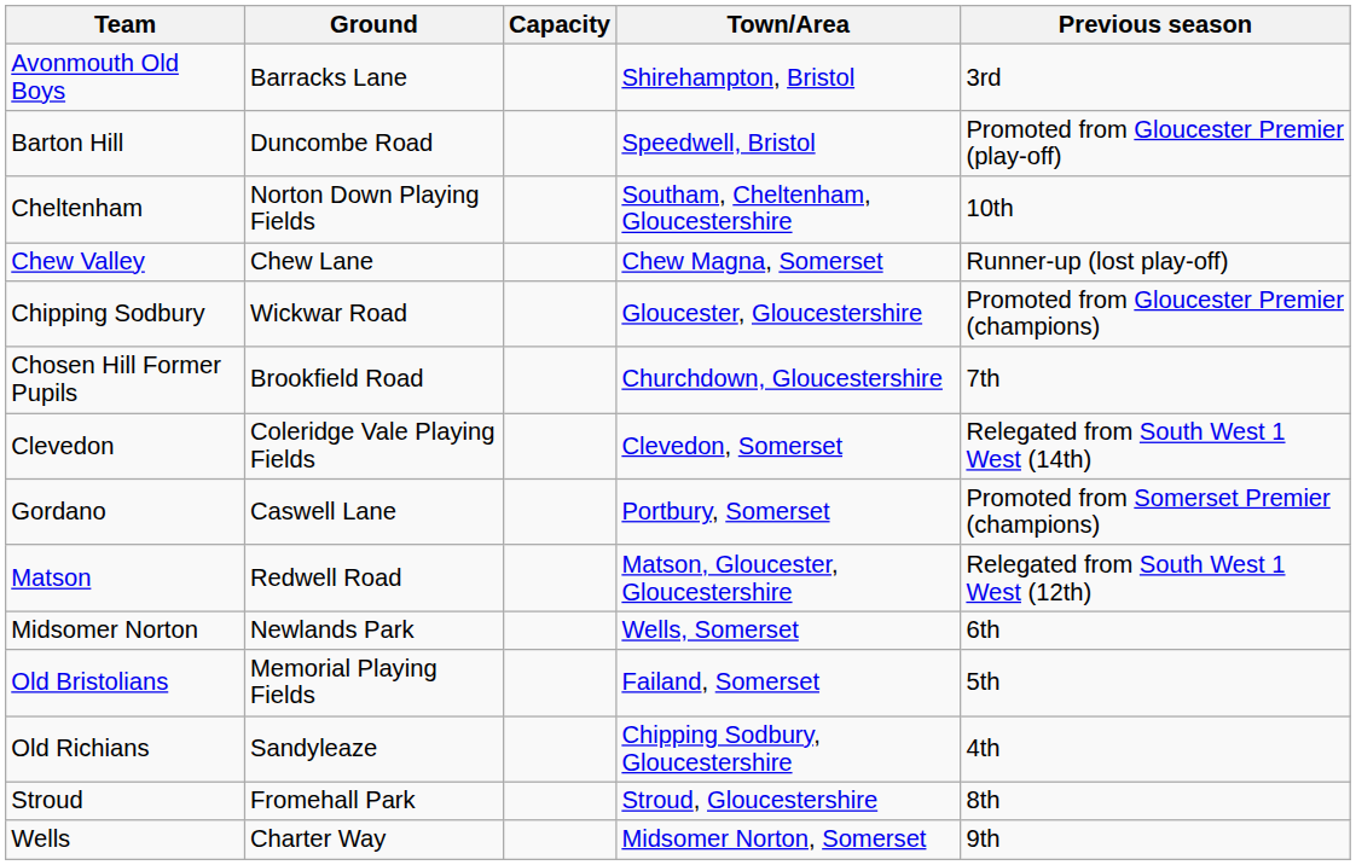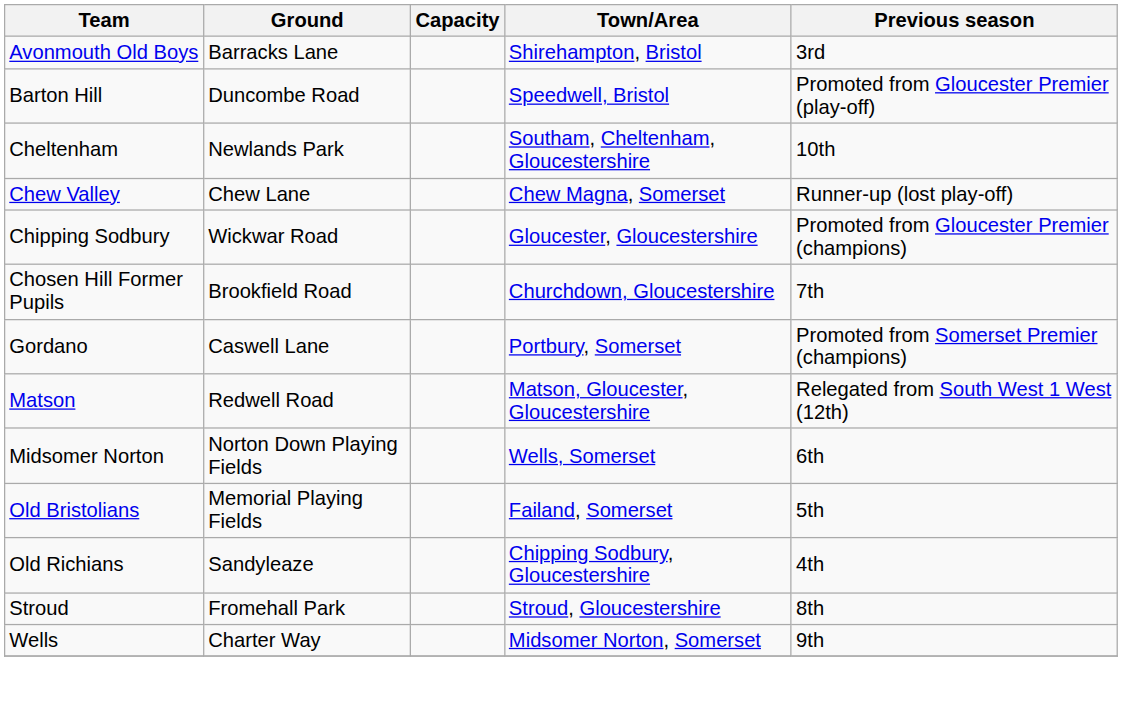Cheltenham | Ground: Norton Down Playing Fields -> Newlands Park
- row: Clevedon | Coleridge Vale Playing Fields | Clevedon, Somerset | Relegated from South West 1 West (14th)
Midsomer Norton | Ground: Newlands Park -> Norton Down Playing Fields
